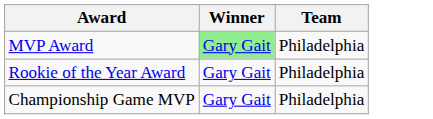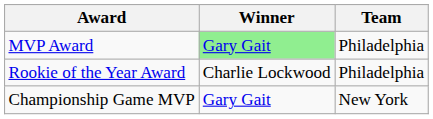Rookie of the Year Award | Winner: Gary Gait -> Charlie Lockwood
Championship Game MVP | Team: Philadelphia -> New York
